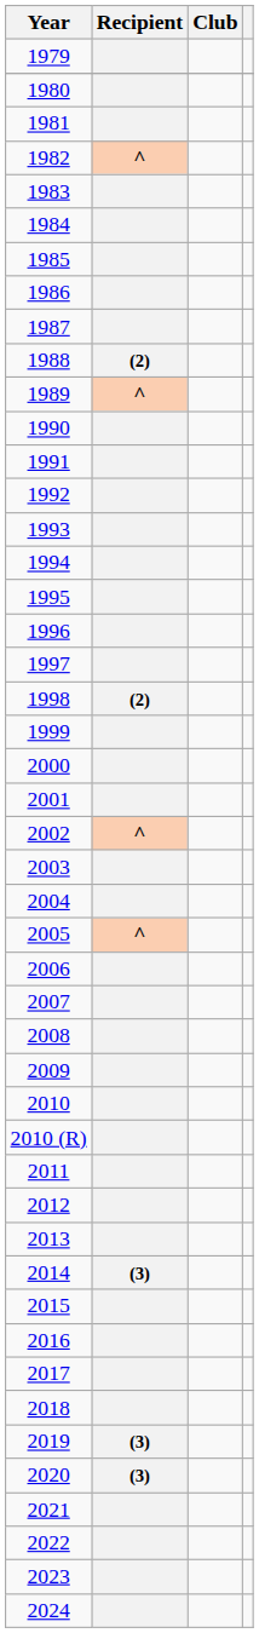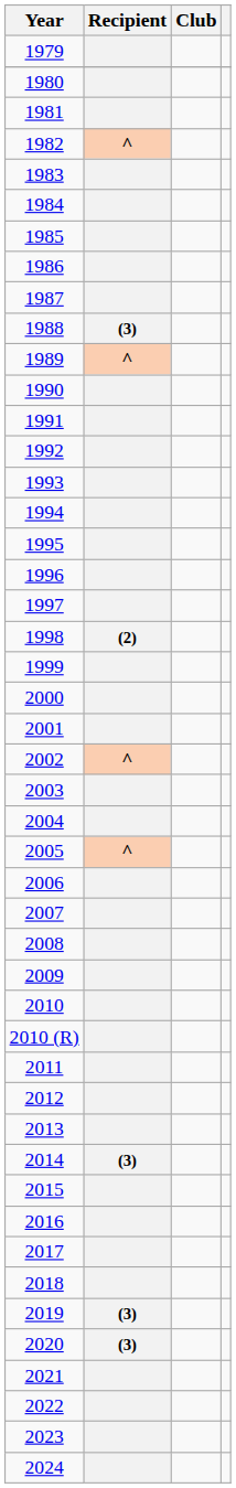1988 | Recipient: (2) -> (3)
